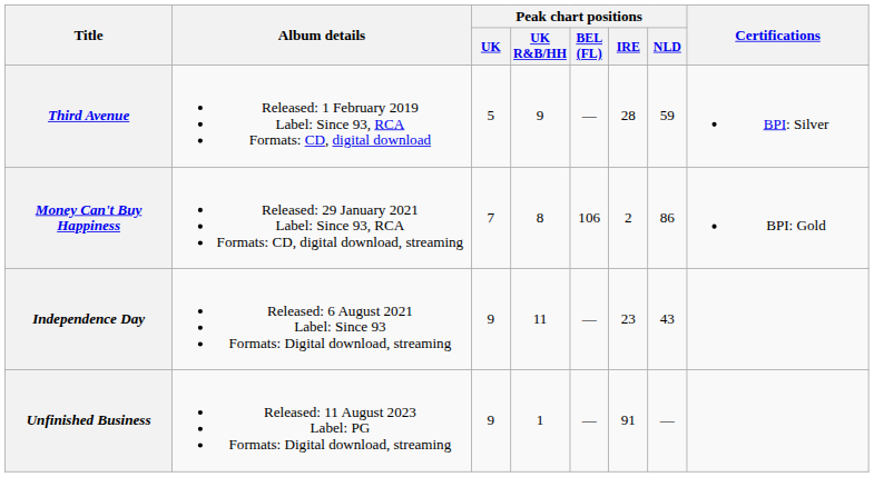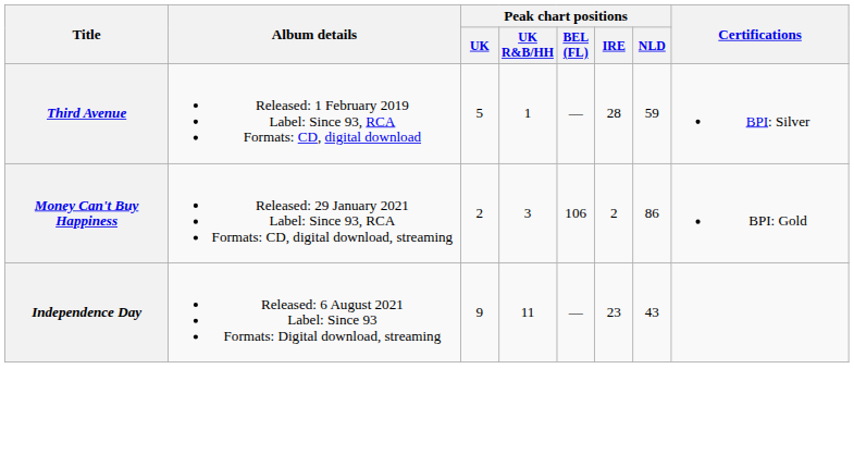Third Avenue | Peak chart positions / UK R&B/HH: 9 -> 1
Money Can't Buy Happiness | Peak chart positions / UK: 7 -> 2
Money Can't Buy Happiness | Peak chart positions / UK R&B/HH: 8 -> 3
- row: Unfinished Business | Released: 11 August 2023 Label: PG Formats: Digital download, streaming | 9 | 1 | — | 91 | —
